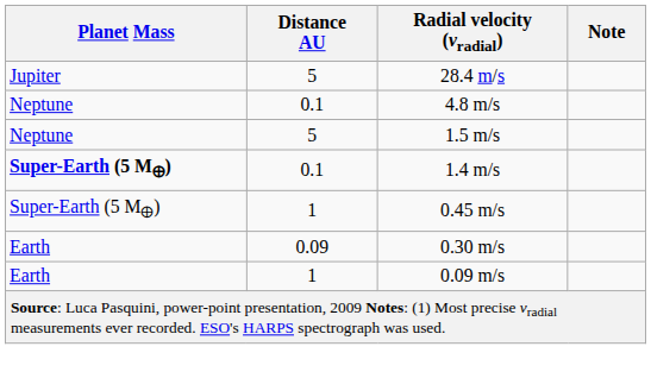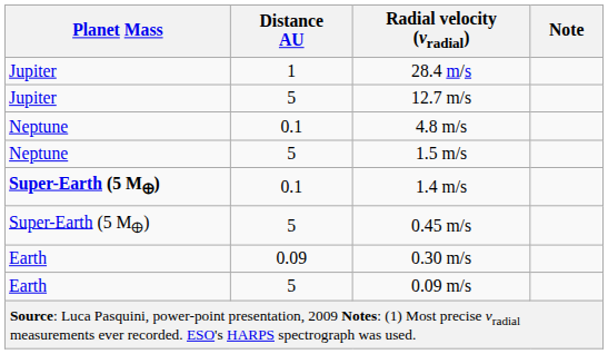28.4 m/s | Distance AU: 5 -> 1
+ row: Jupiter | 5 | 12.7 m/s
0.45 m/s | Distance AU: 1 -> 5
0.09 m/s | Distance AU: 1 -> 5
